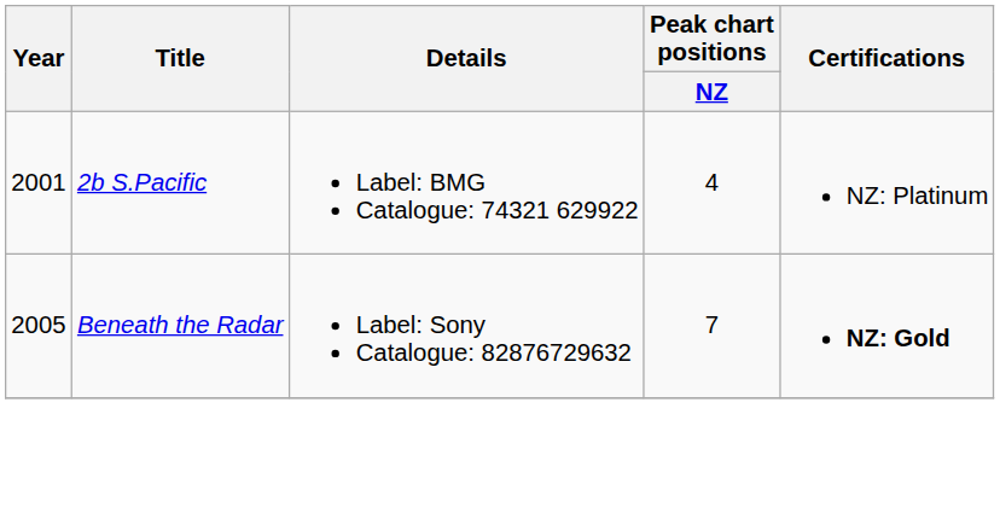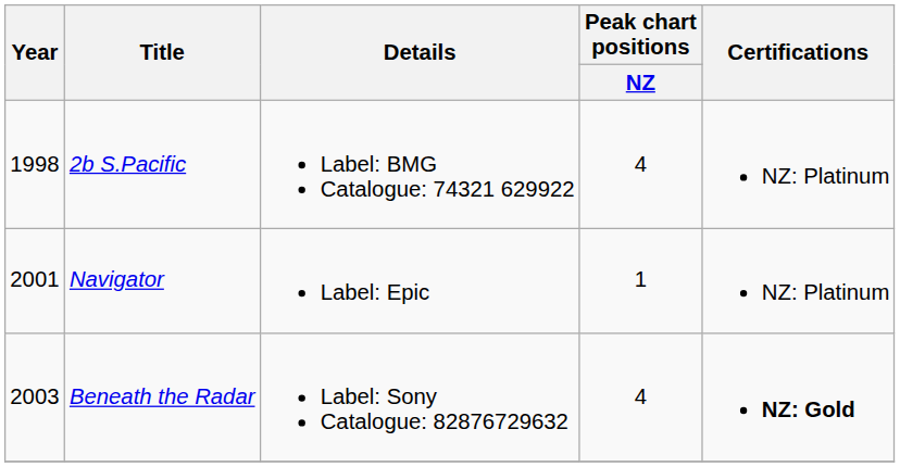2b S.Pacific | Year: 2001 -> 1998
+ row: 2001 | Navigator | Label: Epic | 1 | NZ: Platinum
Beneath the Radar | Year: 2005 -> 2003
Beneath the Radar | Peak chart positions / NZ: 7 -> 4
